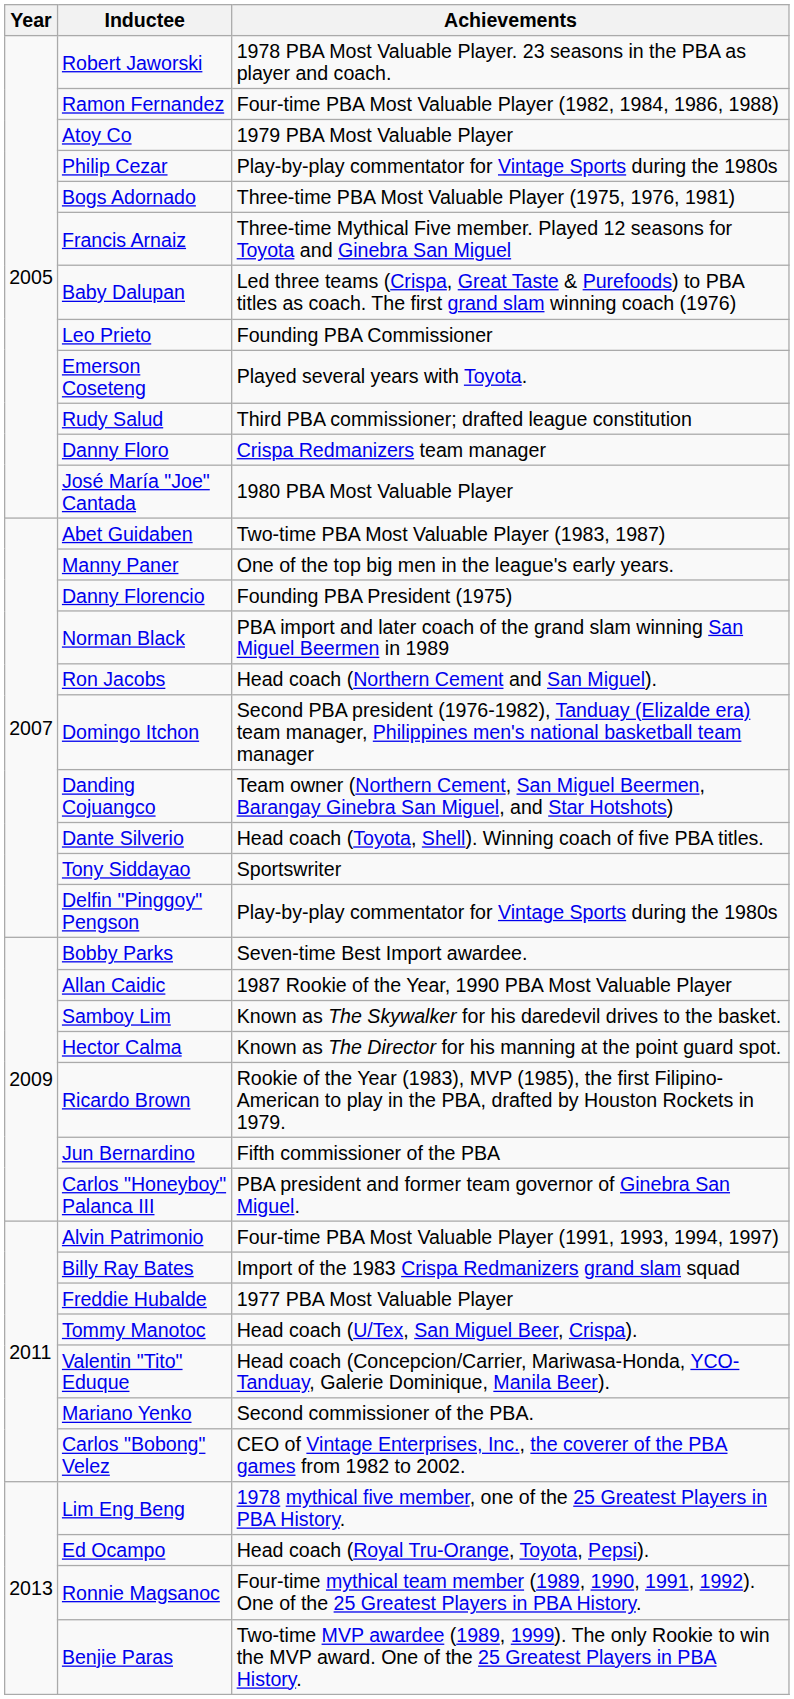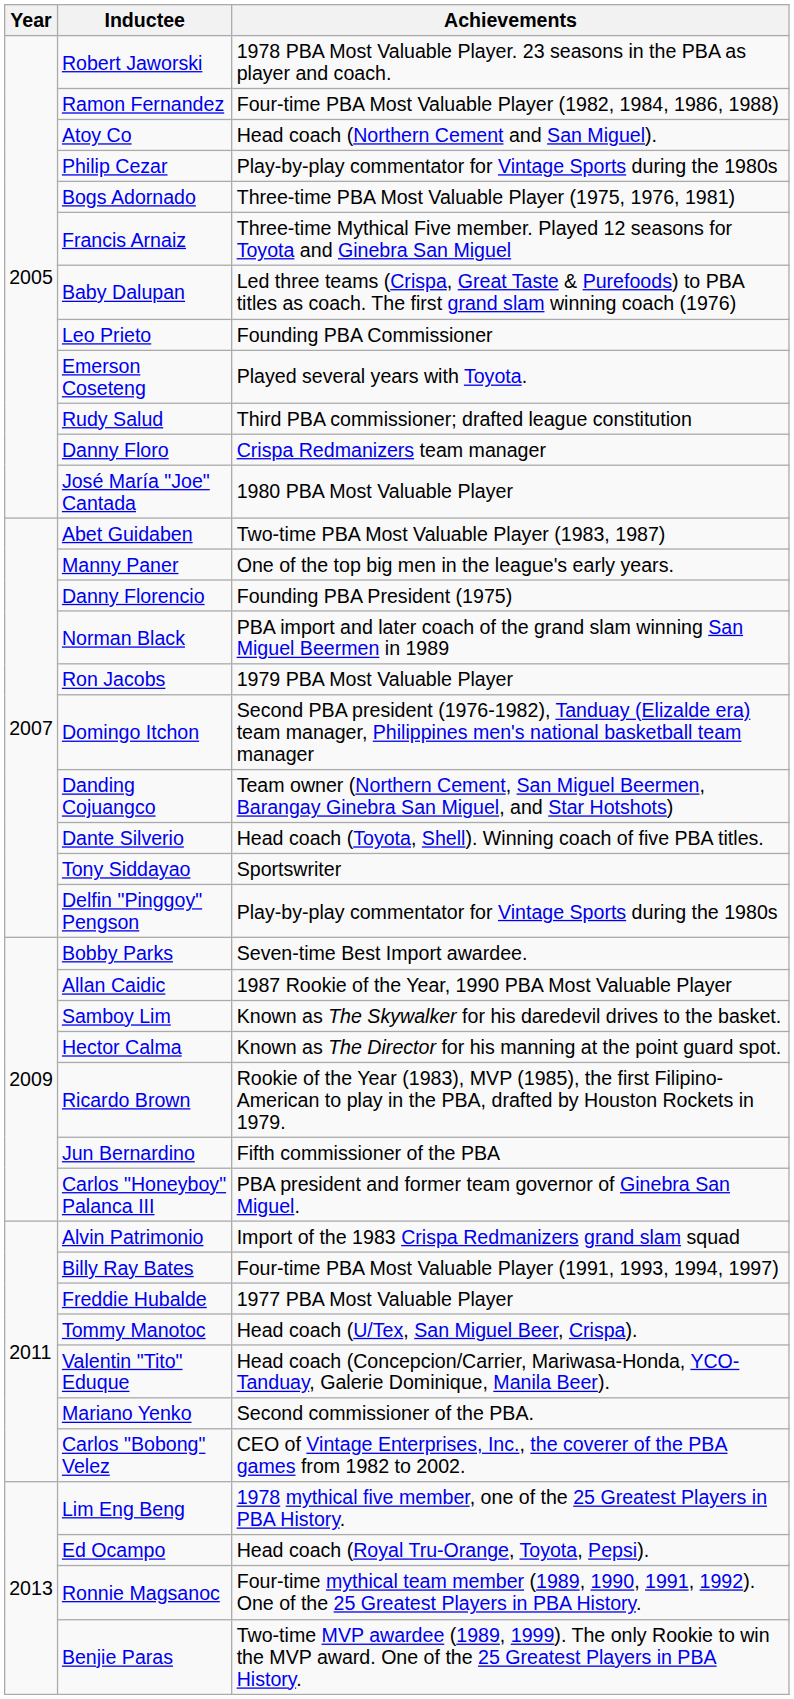Atoy Co | Achievements: 1979 PBA Most Valuable Player -> Head coach (Northern Cement and San Miguel).
Ron Jacobs | Achievements: Head coach (Northern Cement and San Miguel). -> 1979 PBA Most Valuable Player
Alvin Patrimonio | Achievements: Four-time PBA Most Valuable Player (1991, 1993, 1994, 1997) -> Import of the 1983 Crispa Redmanizers grand slam squad
Billy Ray Bates | Achievements: Import of the 1983 Crispa Redmanizers grand slam squad -> Four-time PBA Most Valuable Player (1991, 1993, 1994, 1997)
